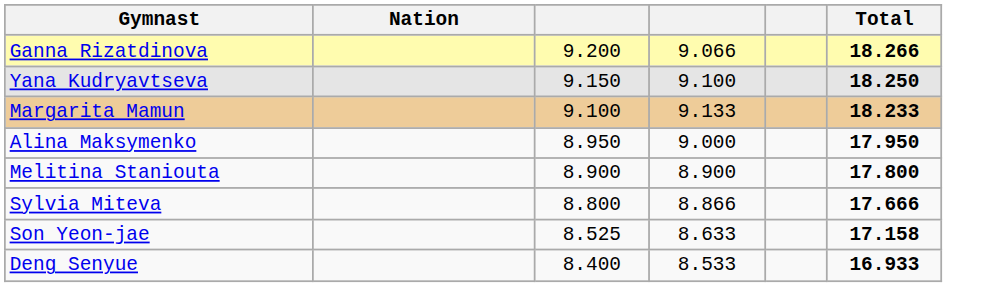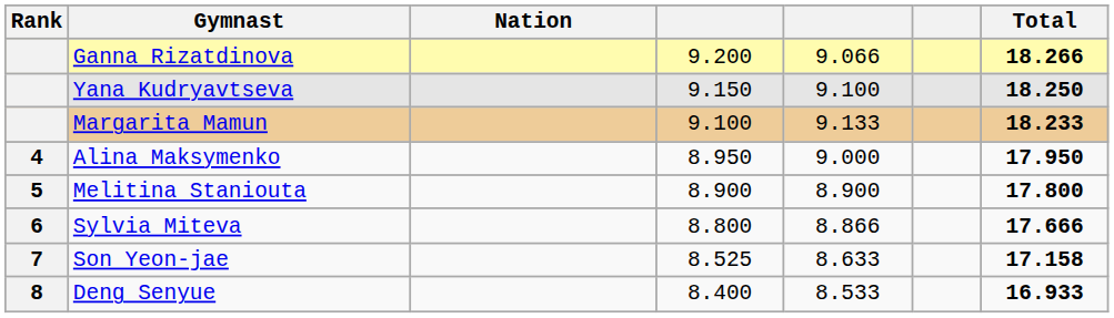+ column: Rank | 4 | 5 | 6 | 7 | 8
